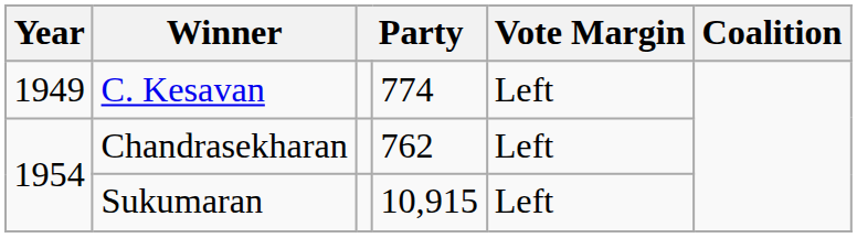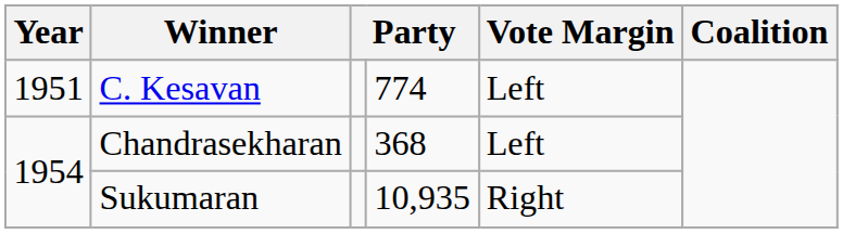C. Kesavan | Year: 1949 -> 1951
Chandrasekharan | column 4: 762 -> 368
Sukumaran | column 4: 10,915 -> 10,935
Sukumaran | Vote Margin: Left -> Right
